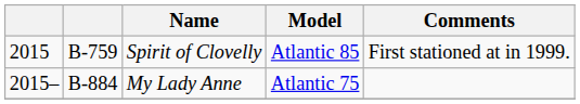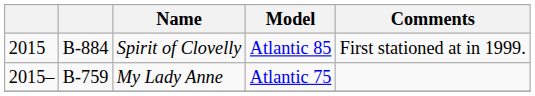Spirit of Clovelly | column 2: B-759 -> B-884
My Lady Anne | column 2: B-884 -> B-759
